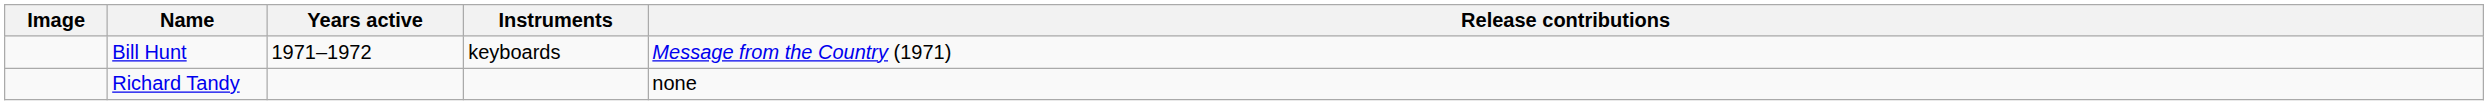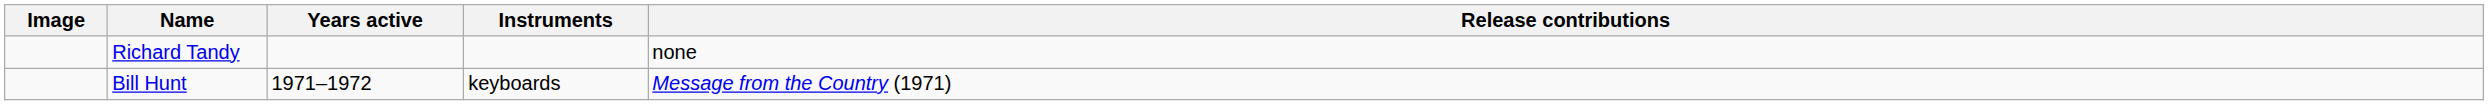rows swapped: Richard Tandy <-> Bill Hunt
